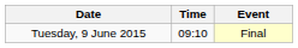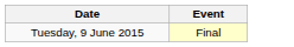- column: Time | 09:10
